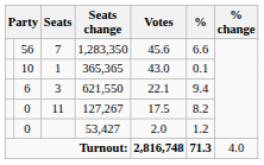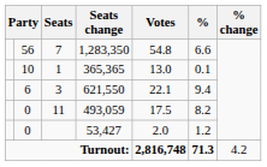7 | Votes: 45.6 -> 54.8
1 | Votes: 43.0 -> 13.0
11 | Seats change: 127,267 -> 493,059
Turnout: | % change: 4.0 -> 4.2
